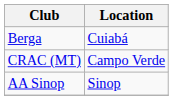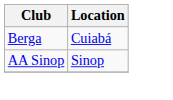- row: CRAC (MT) | Campo Verde
